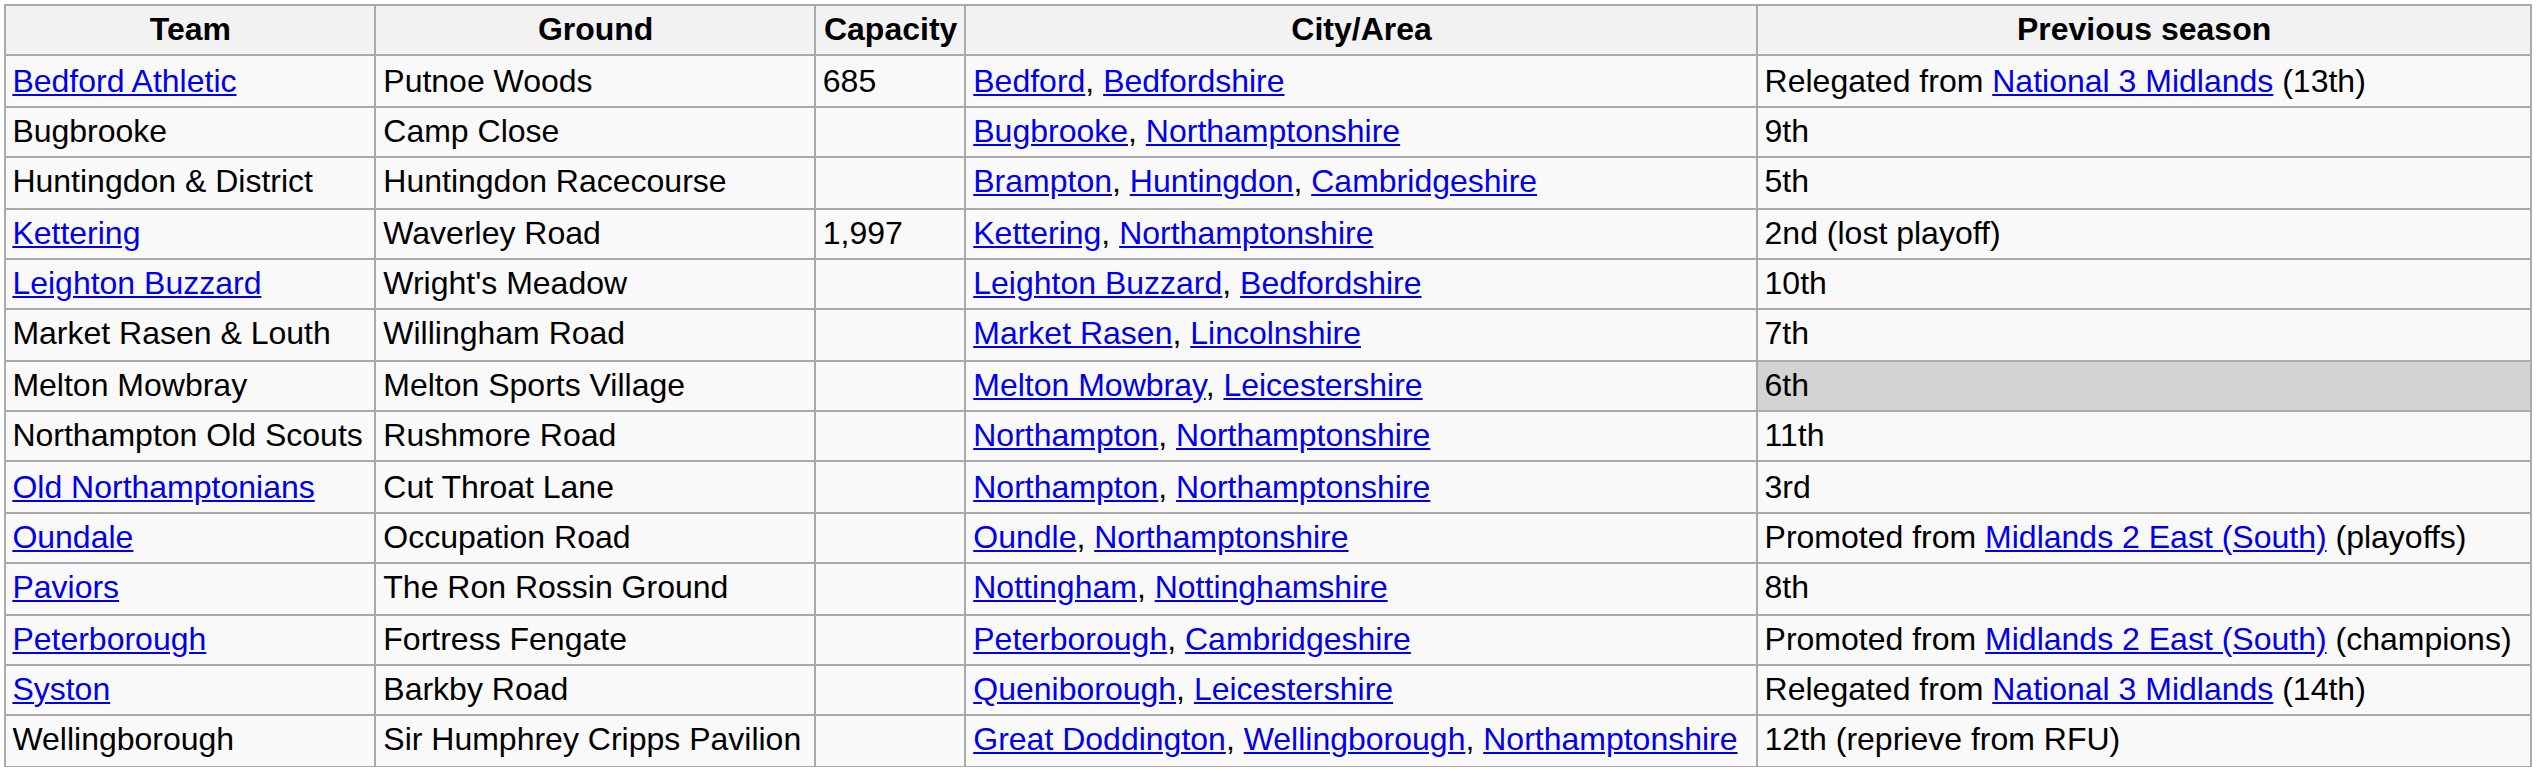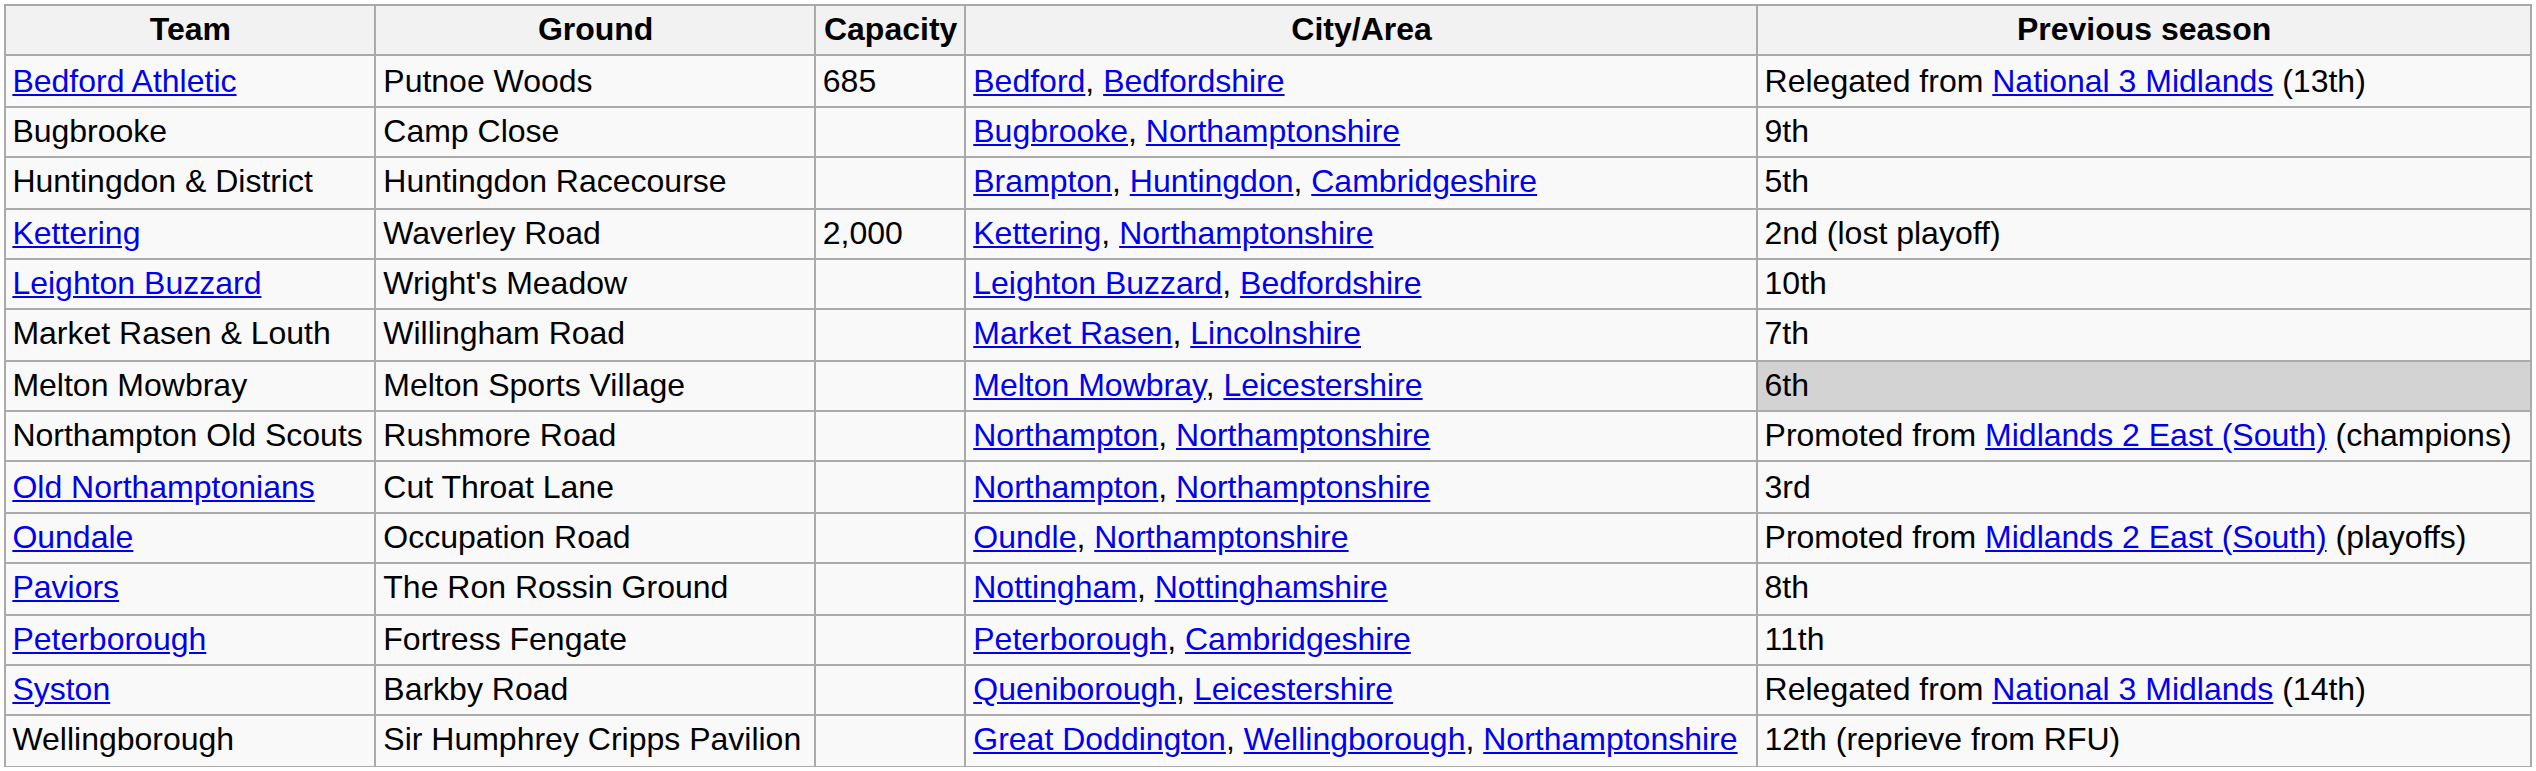Kettering | Capacity: 1,997 -> 2,000
Northampton Old Scouts | Previous season: 11th -> Promoted from Midlands 2 East (South) (champions)
Peterborough | Previous season: Promoted from Midlands 2 East (South) (champions) -> 11th
